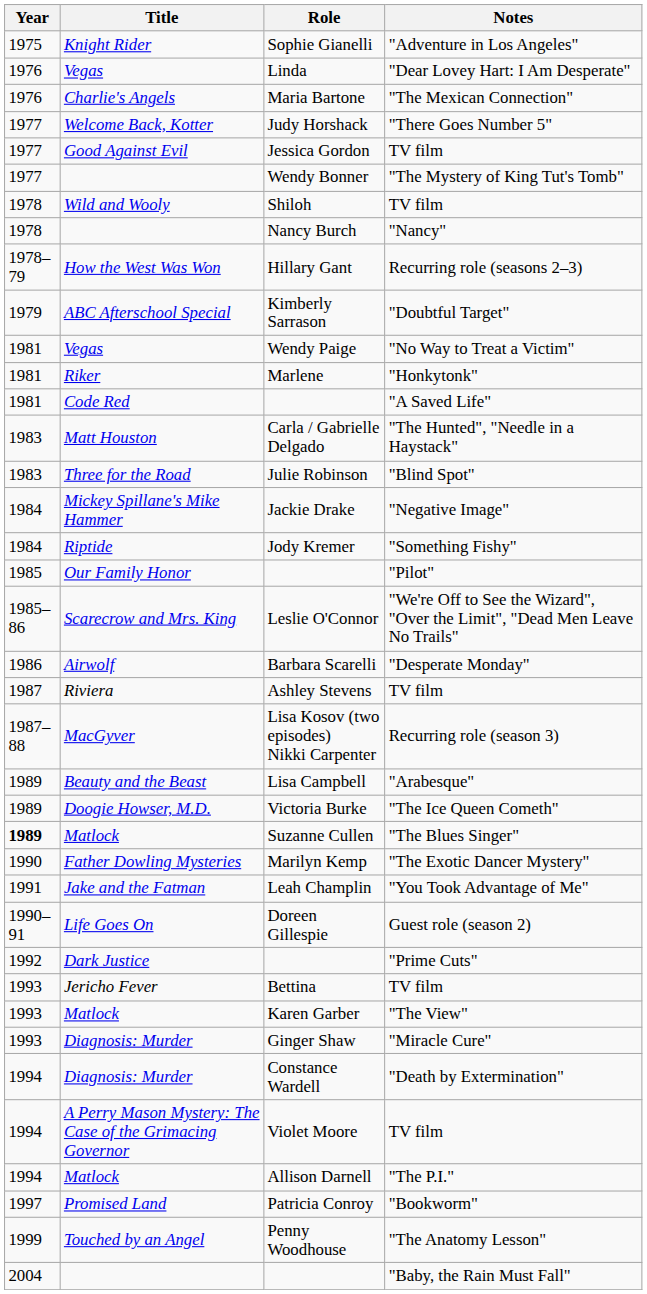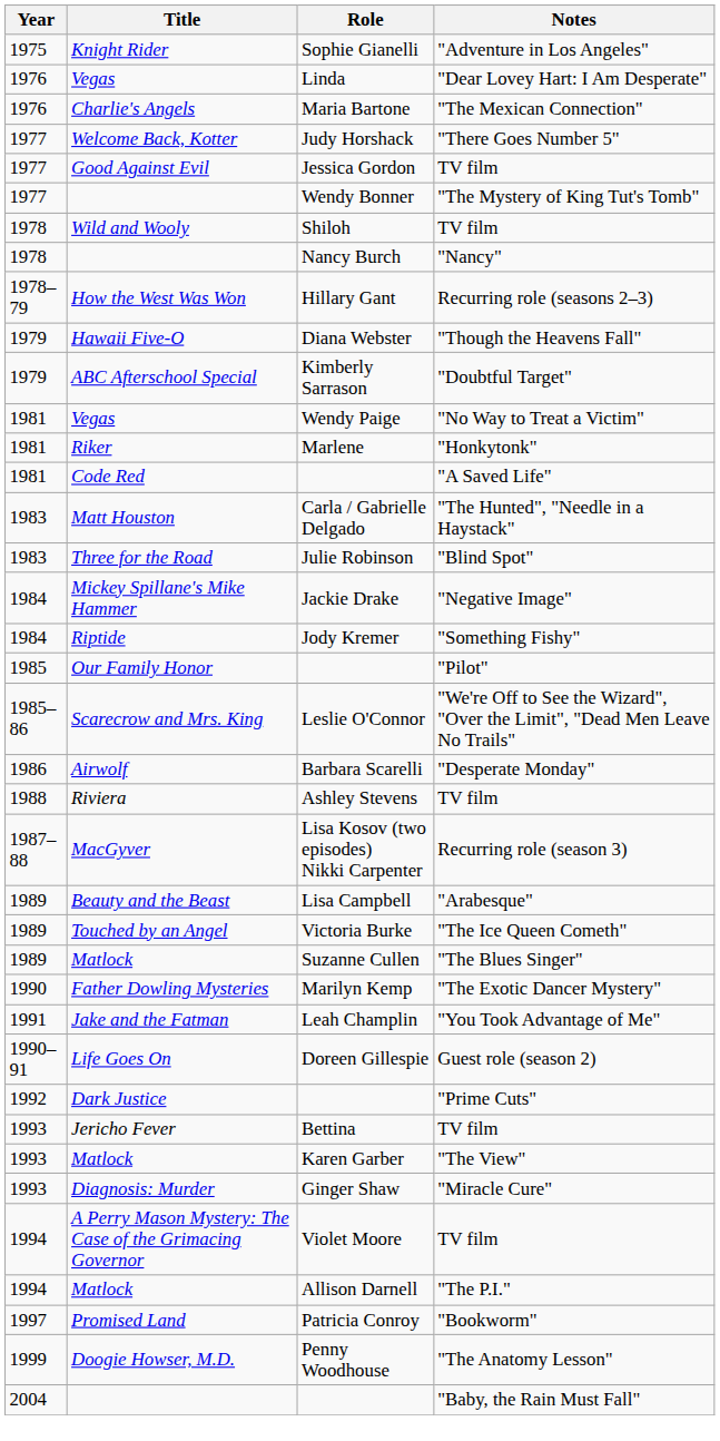+ row: 1979 | Hawaii Five-O | Diana Webster | "Though the Heavens Fall"
Ashley Stevens | Year: 1987 -> 1988
Victoria Burke | Title: Doogie Howser, M.D. -> Touched by an Angel
Suzanne Cullen | Year: bold -> normal
- row: 1994 | Diagnosis: Murder | Constance Wardell | "Death by Extermination"
Penny Woodhouse | Title: Touched by an Angel -> Doogie Howser, M.D.
